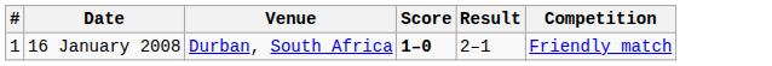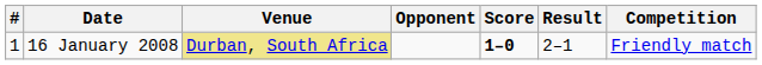+ column: Opponent
16 January 2008 | Venue: no background -> khaki background
